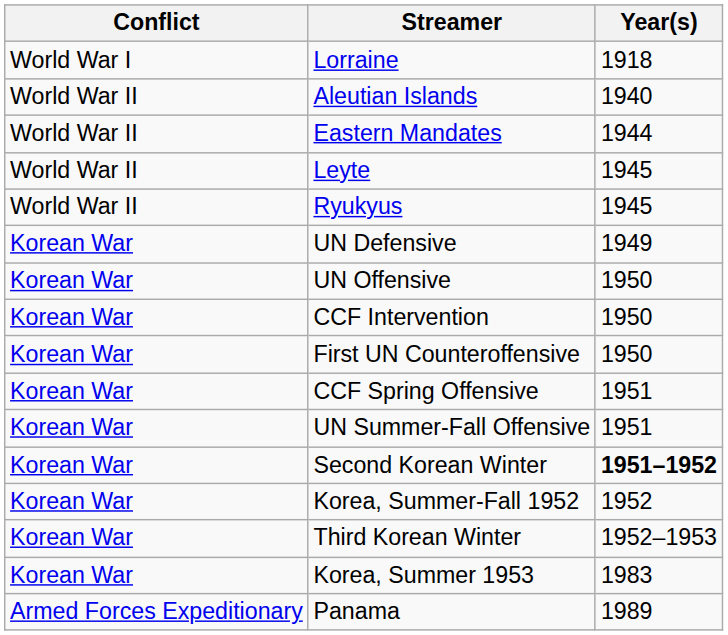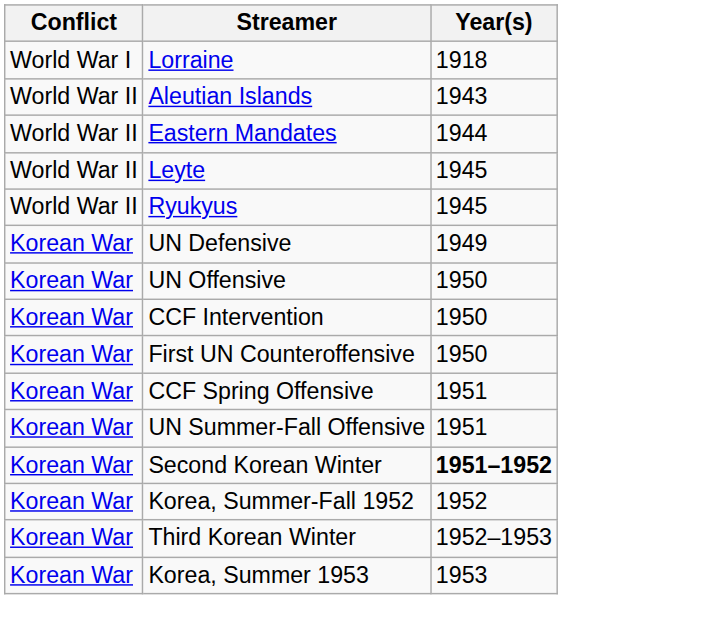Aleutian Islands | Year(s): 1940 -> 1943
Korea, Summer 1953 | Year(s): 1983 -> 1953
- row: Armed Forces Expeditionary | Panama | 1989
